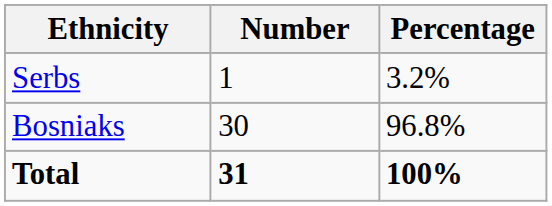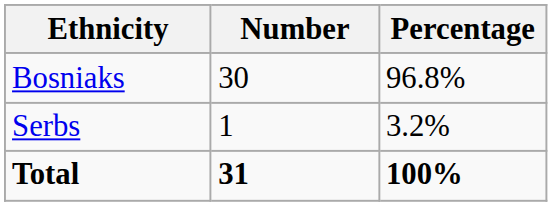rows swapped: Bosniaks <-> Serbs
